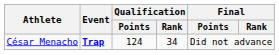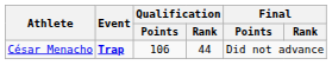César Menacho | Qualification / Points: 124 -> 106
César Menacho | Qualification / Rank: 34 -> 44
